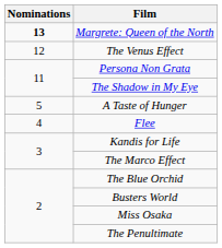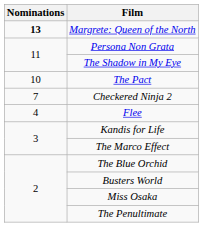- row: 12 | The Venus Effect
+ row: 10 | The Pact
+ row: 7 | Checkered Ninja 2
- row: 5 | A Taste of Hunger
